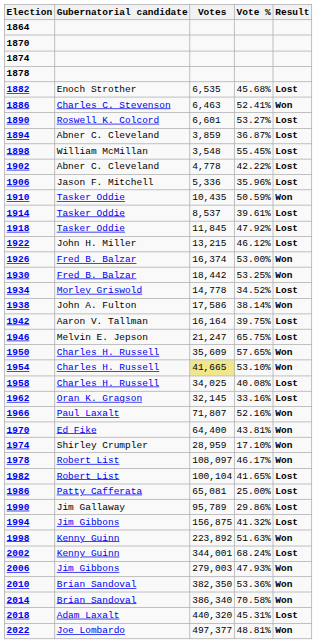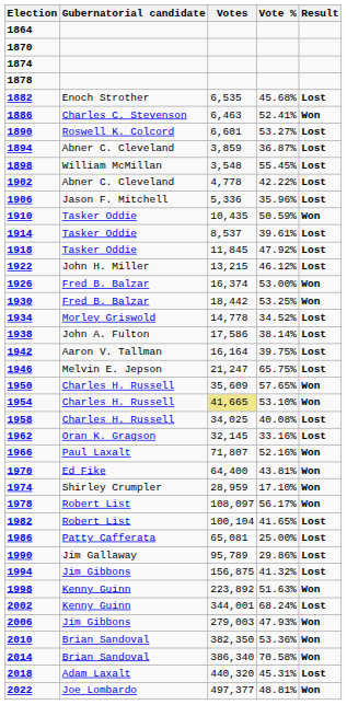1938 | Result: Won -> Lost
1978 | Vote %: 46.17% -> 56.17%
